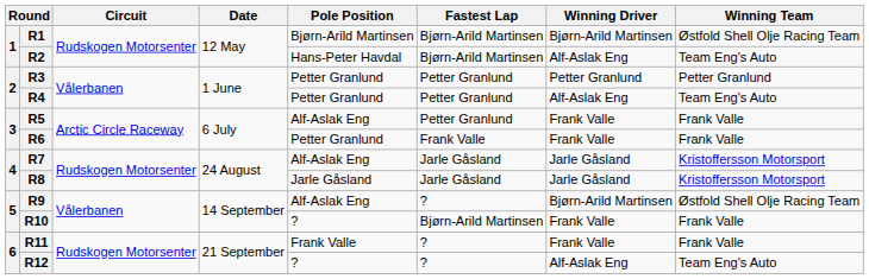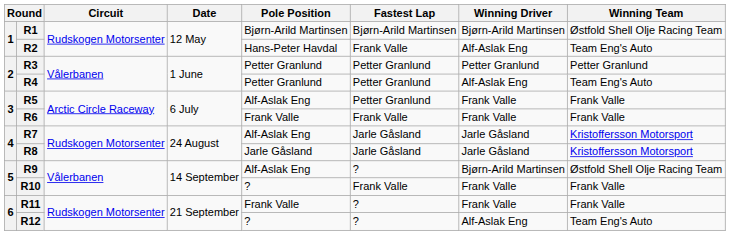R2 | Fastest Lap: Bjørn-Arild Martinsen -> Frank Valle
R6 | Pole Position: Petter Granlund -> Frank Valle
R10 | Fastest Lap: Bjørn-Arild Martinsen -> Frank Valle
